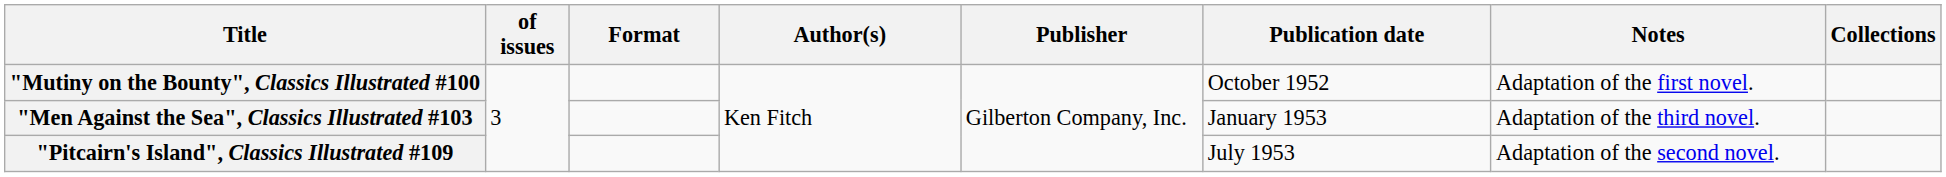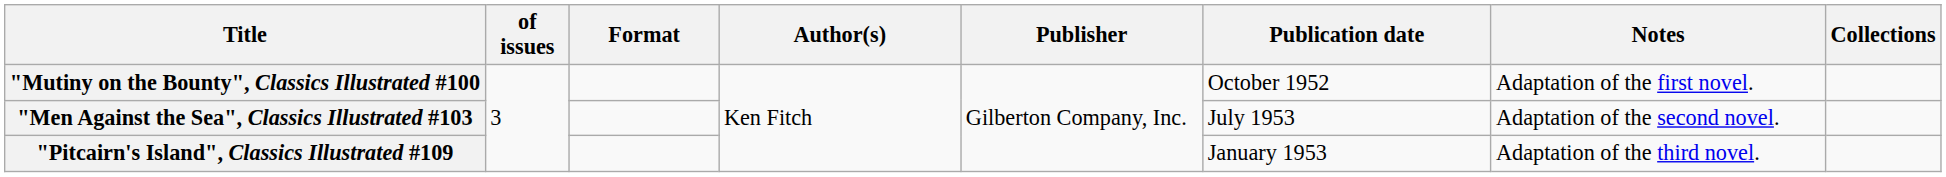"Men Against the Sea", Classics Illustrated #103 | Publication date: January 1953 -> July 1953
"Men Against the Sea", Classics Illustrated #103 | Notes: Adaptation of the third novel. -> Adaptation of the second novel.
"Pitcairn's Island", Classics Illustrated #109 | Publication date: July 1953 -> January 1953
"Pitcairn's Island", Classics Illustrated #109 | Notes: Adaptation of the second novel. -> Adaptation of the third novel.
